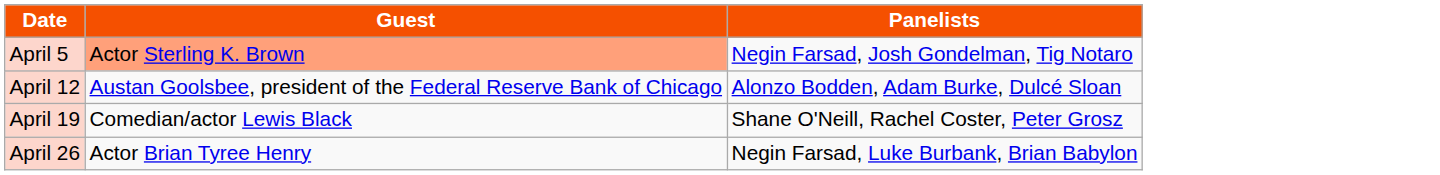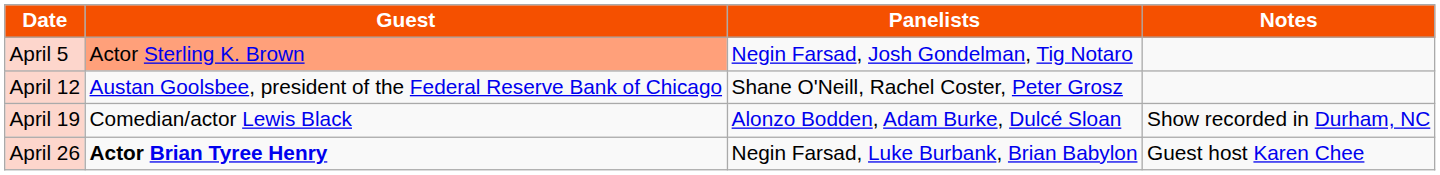+ column: Notes | Show recorded in Durham, NC | Guest host Karen Chee
April 12 | Panelists: Alonzo Bodden, Adam Burke, Dulcé Sloan -> Shane O'Neill, Rachel Coster, Peter Grosz
April 19 | Panelists: Shane O'Neill, Rachel Coster, Peter Grosz -> Alonzo Bodden, Adam Burke, Dulcé Sloan
April 26 | Guest: normal -> bold
